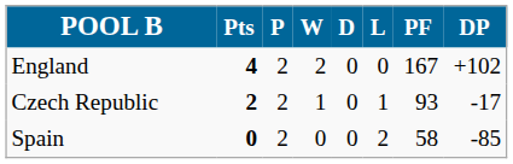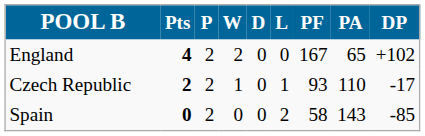+ column: PA | 65 | 110 | 143
